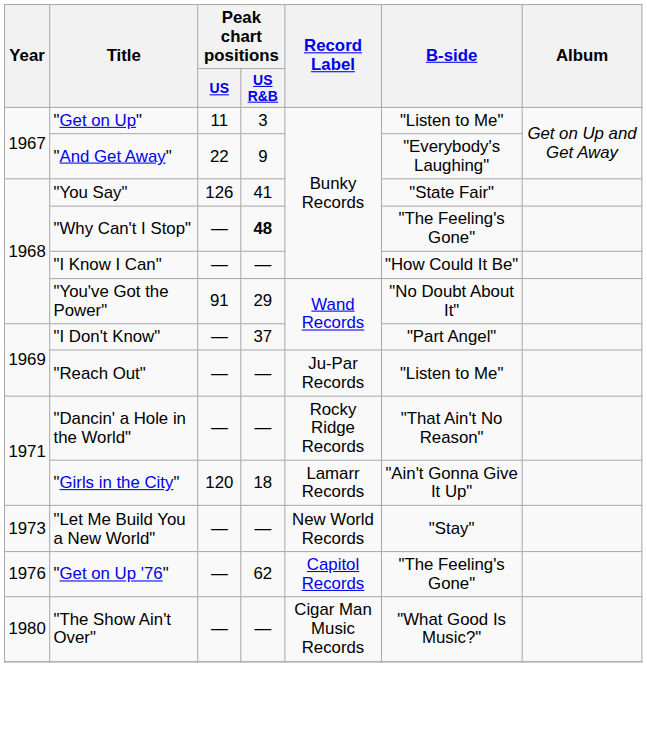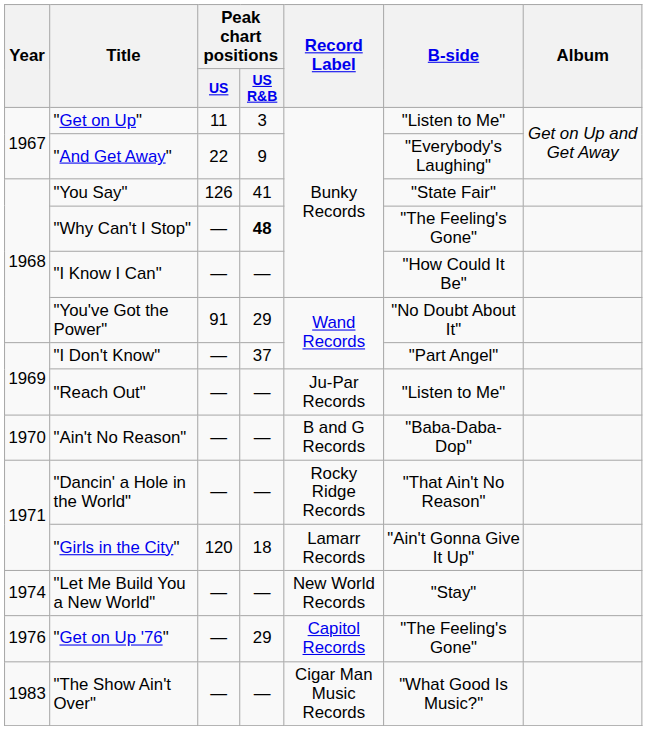+ row: 1970 | "Ain't No Reason" | — | — | B and G Records | "Baba-Daba-Dop"
"Let Me Build You a New World" | Year: 1973 -> 1974
"Get on Up '76" | Peak chart positions / US R&B: 62 -> 29
"The Show Ain't Over" | Year: 1980 -> 1983
